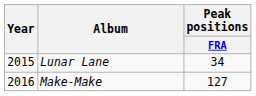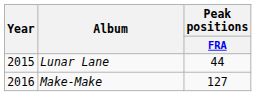Lunar Lane | Peak positions / FRA: 34 -> 44
